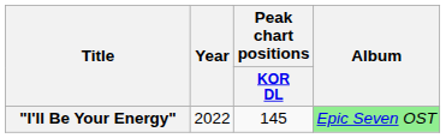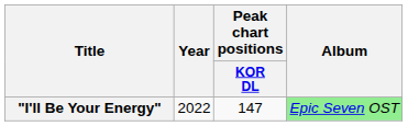"I'll Be Your Energy" | Peak chart positions / KOR DL: 145 -> 147
